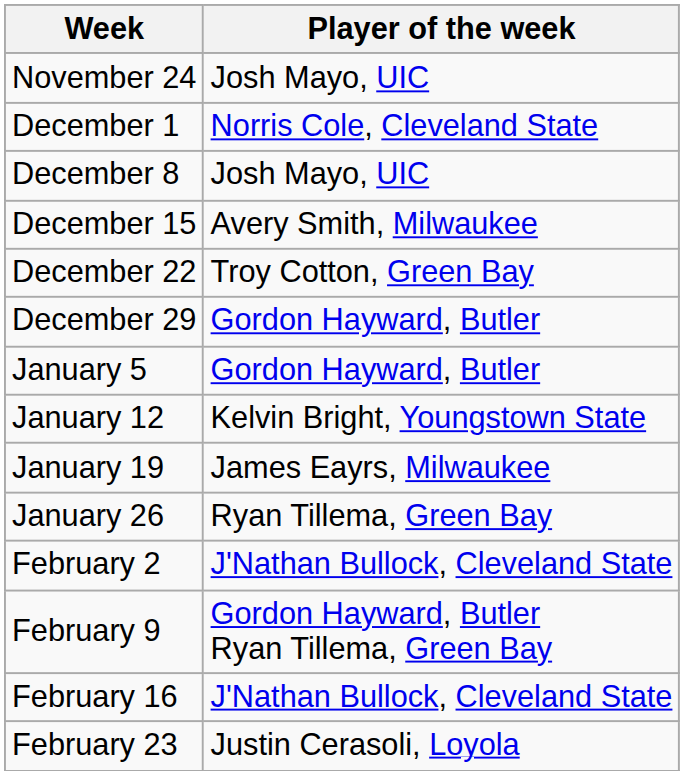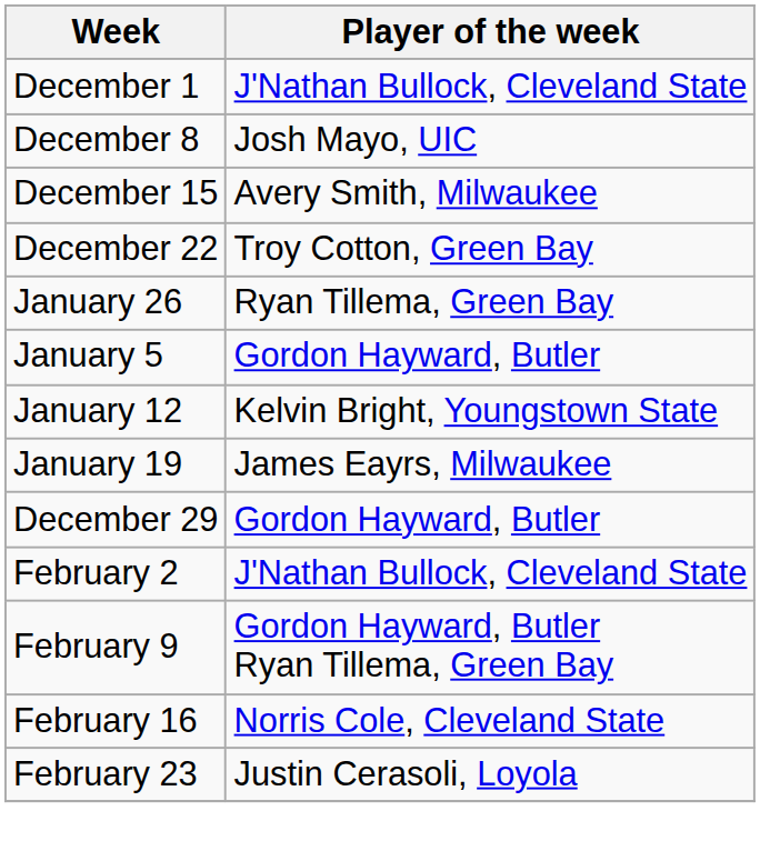- row: November 24 | Josh Mayo, UIC
December 1 | Player of the week: Norris Cole, Cleveland State -> J'Nathan Bullock, Cleveland State
rows swapped: December 29 <-> January 26
February 16 | Player of the week: J'Nathan Bullock, Cleveland State -> Norris Cole, Cleveland State
